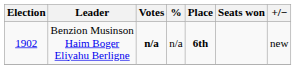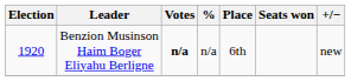Benzion Musinson Haim Boger Eliyahu Berligne | Election: 1902 -> 1920
Benzion Musinson Haim Boger Eliyahu Berligne | Place: bold -> normal
